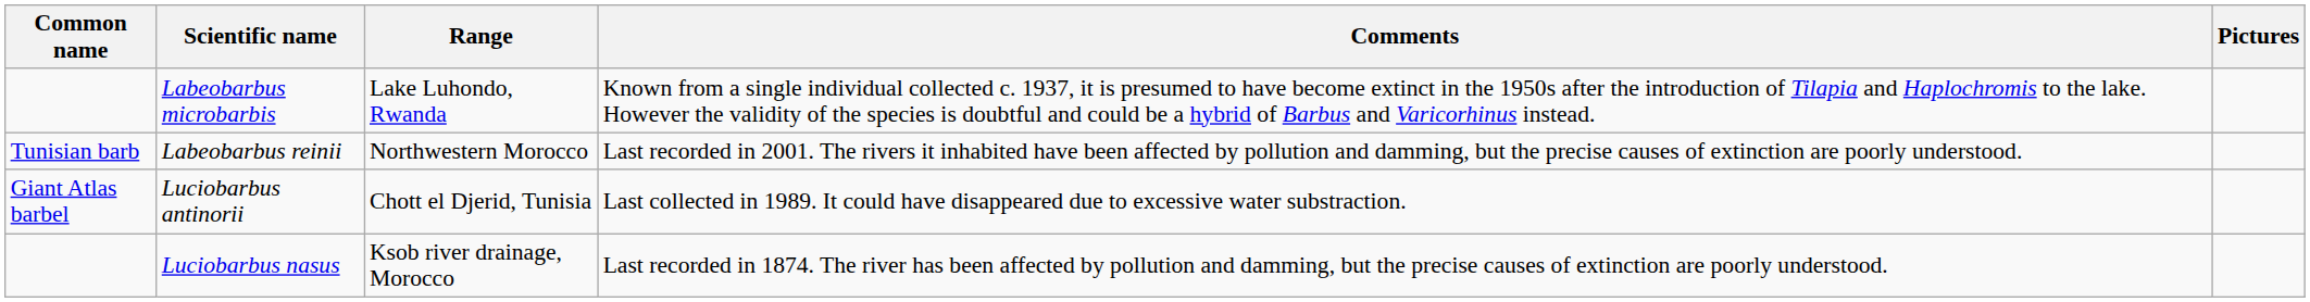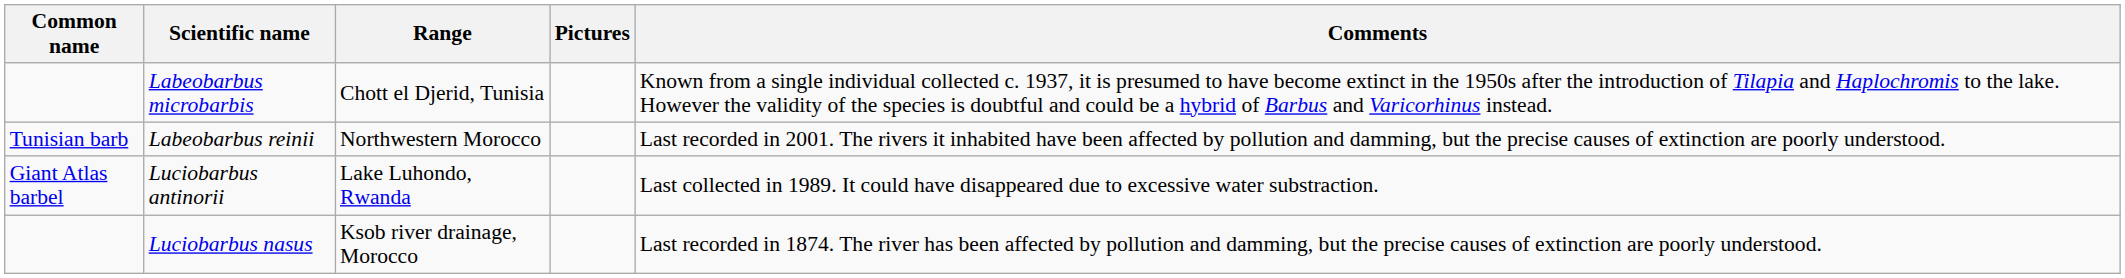columns swapped: Comments <-> Pictures
Labeobarbus microbarbis | Range: Lake Luhondo, Rwanda -> Chott el Djerid, Tunisia
Luciobarbus antinorii | Range: Chott el Djerid, Tunisia -> Lake Luhondo, Rwanda
